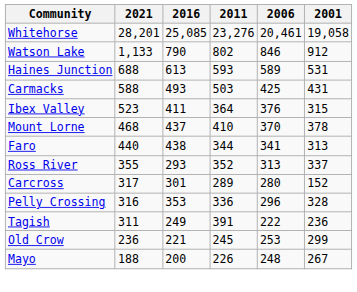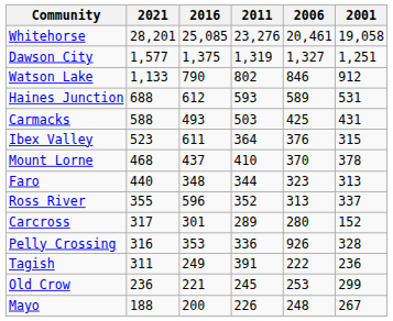+ row: Dawson City | 1,577 | 1,375 | 1,319 | 1,327 | 1,251
Haines Junction | 2016: 613 -> 612
Ibex Valley | 2016: 411 -> 611
Faro | 2016: 438 -> 348
Faro | 2006: 341 -> 323
Ross River | 2016: 293 -> 596
Pelly Crossing | 2006: 296 -> 926
